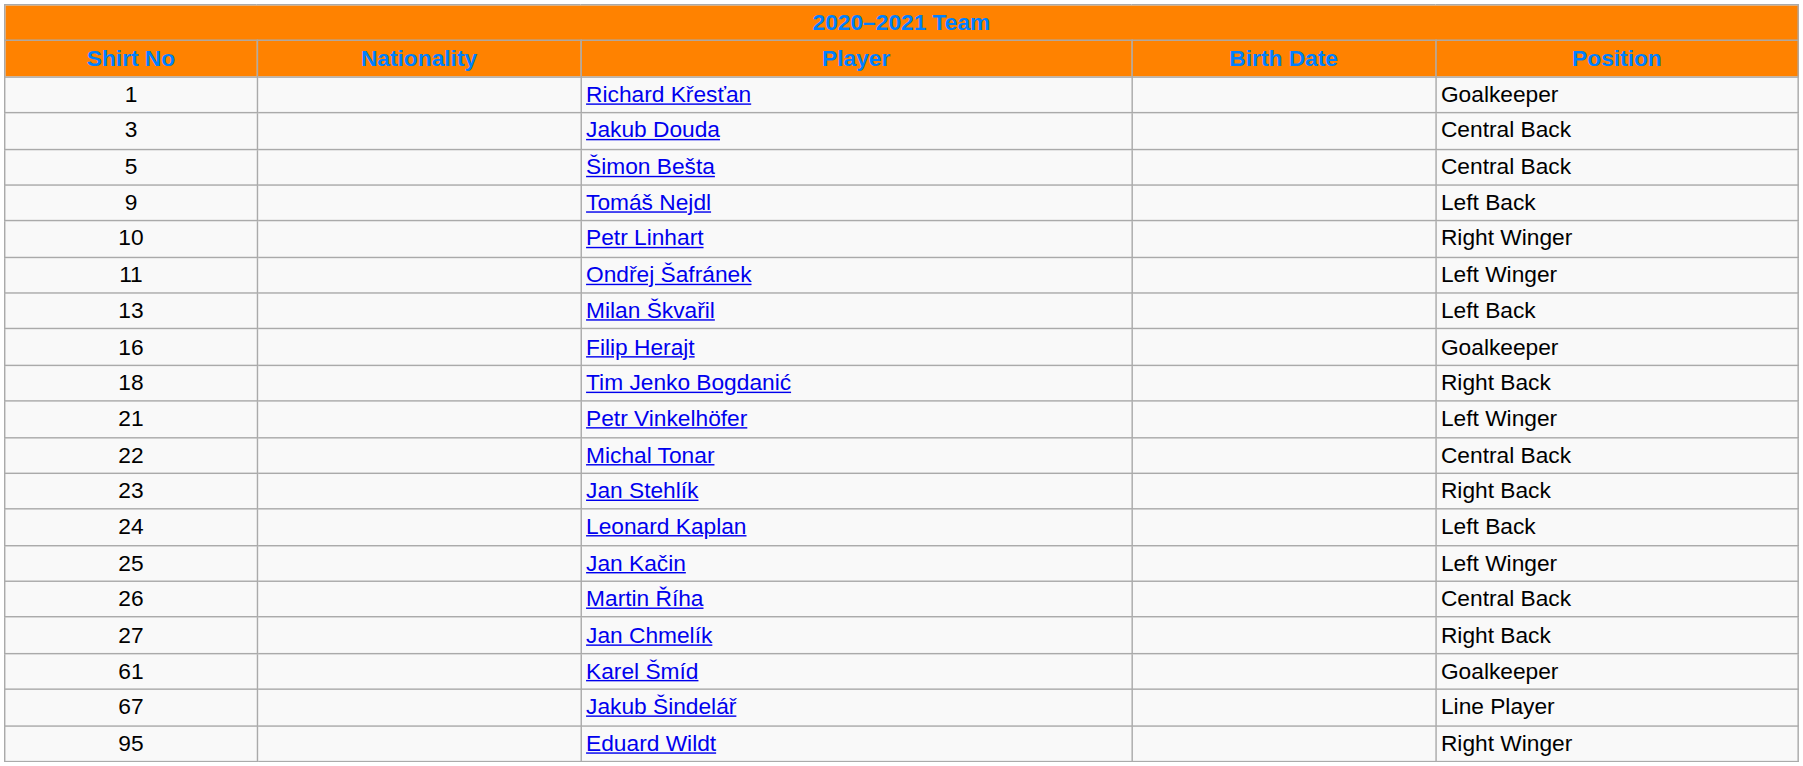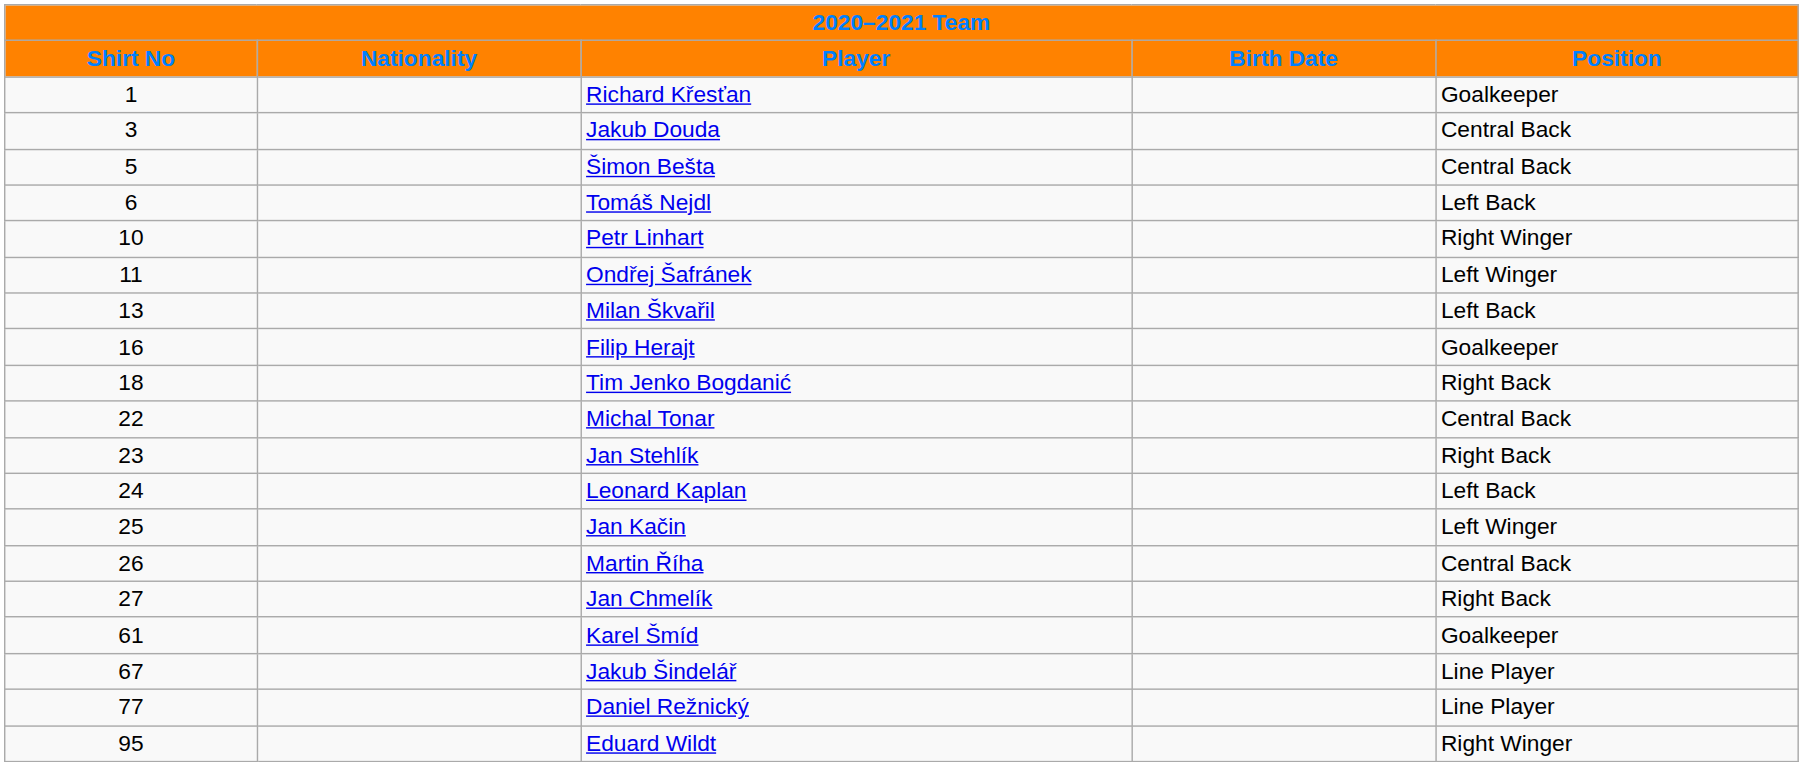Tomáš Nejdl | Shirt No: 9 -> 6
- row: 21 | Petr Vinkelhöfer | Left Winger
+ row: 77 | Daniel Režnický | Line Player
